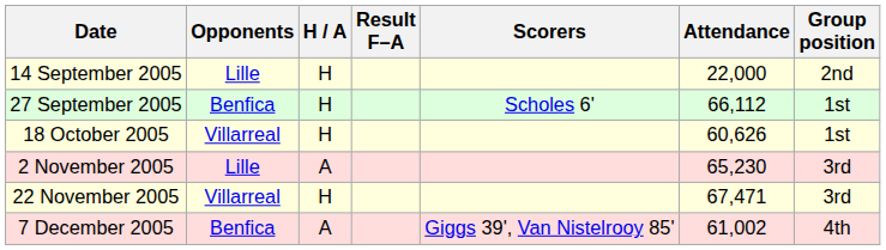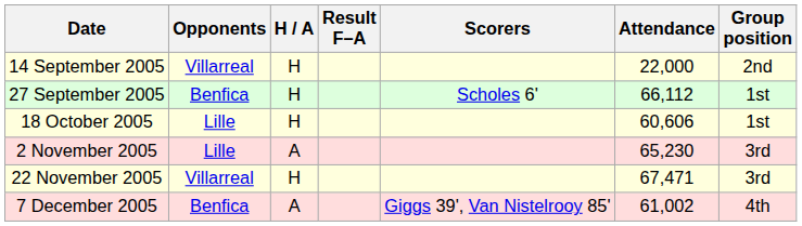14 September 2005 | Opponents: Lille -> Villarreal
18 October 2005 | Opponents: Villarreal -> Lille
18 October 2005 | Attendance: 60,626 -> 60,606
